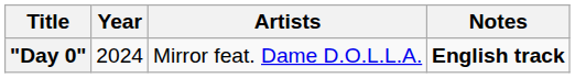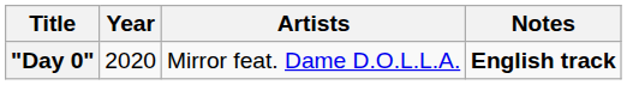"Day 0" | Year: 2024 -> 2020
